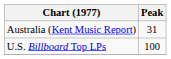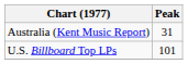U.S. Billboard Top LPs | Peak: 100 -> 101
